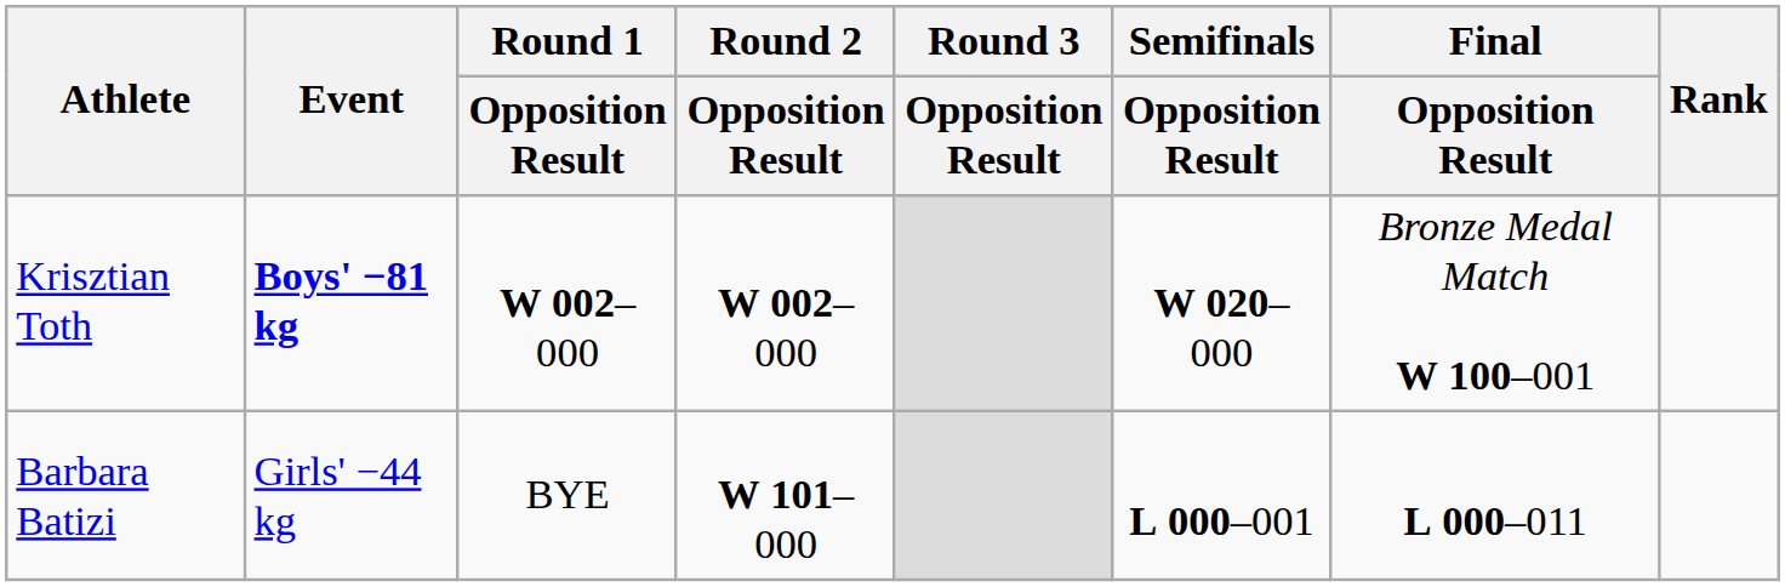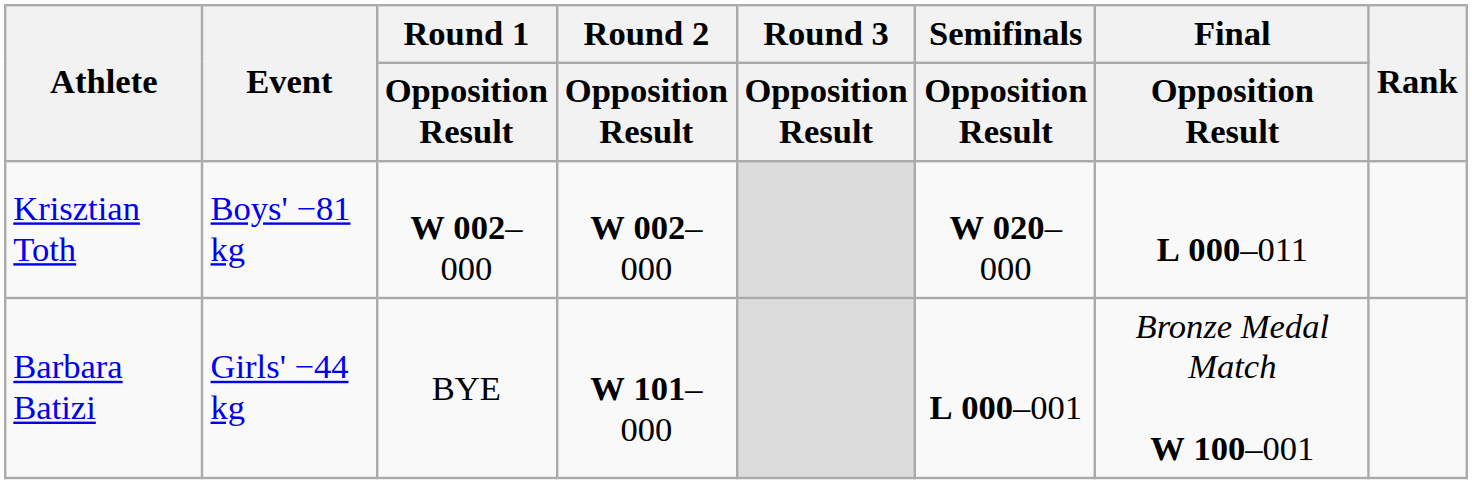Krisztian Toth | Event: bold -> normal
Krisztian Toth | Final / Opposition Result: Bronze Medal Match W 100–001 -> L 000–011
Barbara Batizi | Final / Opposition Result: L 000–011 -> Bronze Medal Match W 100–001
